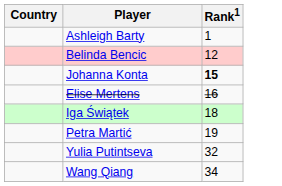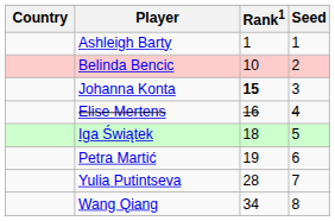+ column: Seed | 1 | 2 | 3 | 4 | 5 | 6 | 7 | 8
Belinda Bencic | Rank1: 12 -> 10
Yulia Putintseva | Rank1: 32 -> 28
